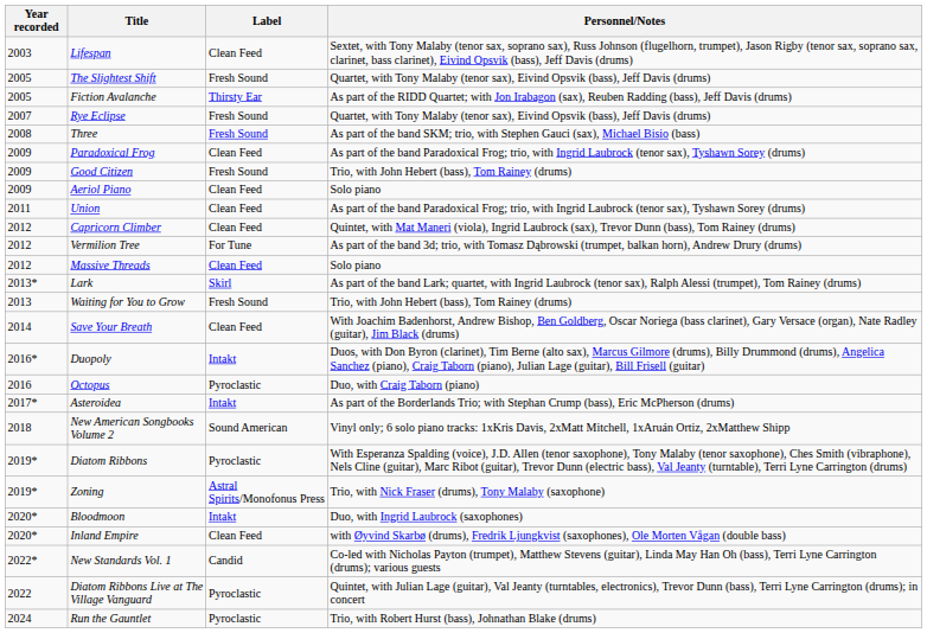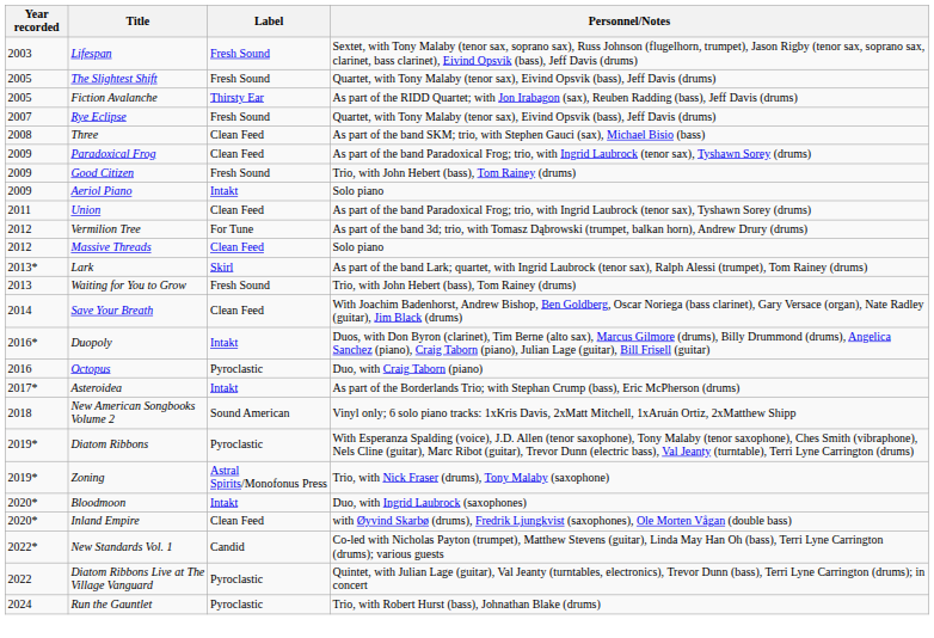Lifespan | Label: Clean Feed -> Fresh Sound
Three | Label: Fresh Sound -> Clean Feed
Aeriol Piano | Label: Clean Feed -> Intakt
- row: 2012 | Capricorn Climber | Clean Feed | Quintet, with Mat Maneri (viola), Ingrid Laubrock (sax), Trevor Dunn (bass), Tom Rainey (drums)
